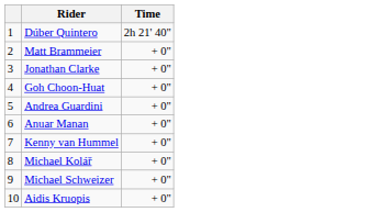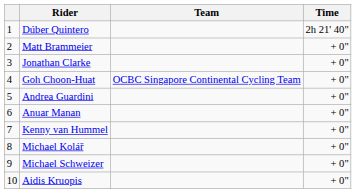+ column: Team | OCBC Singapore Continental Cycling Team
